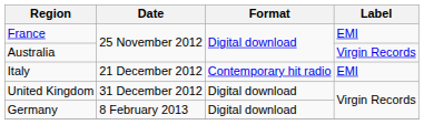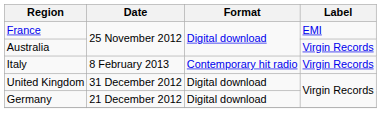Italy | Date: 21 December 2012 -> 8 February 2013
Italy | Label: EMI -> Virgin Records
Germany | Date: 8 February 2013 -> 21 December 2012
